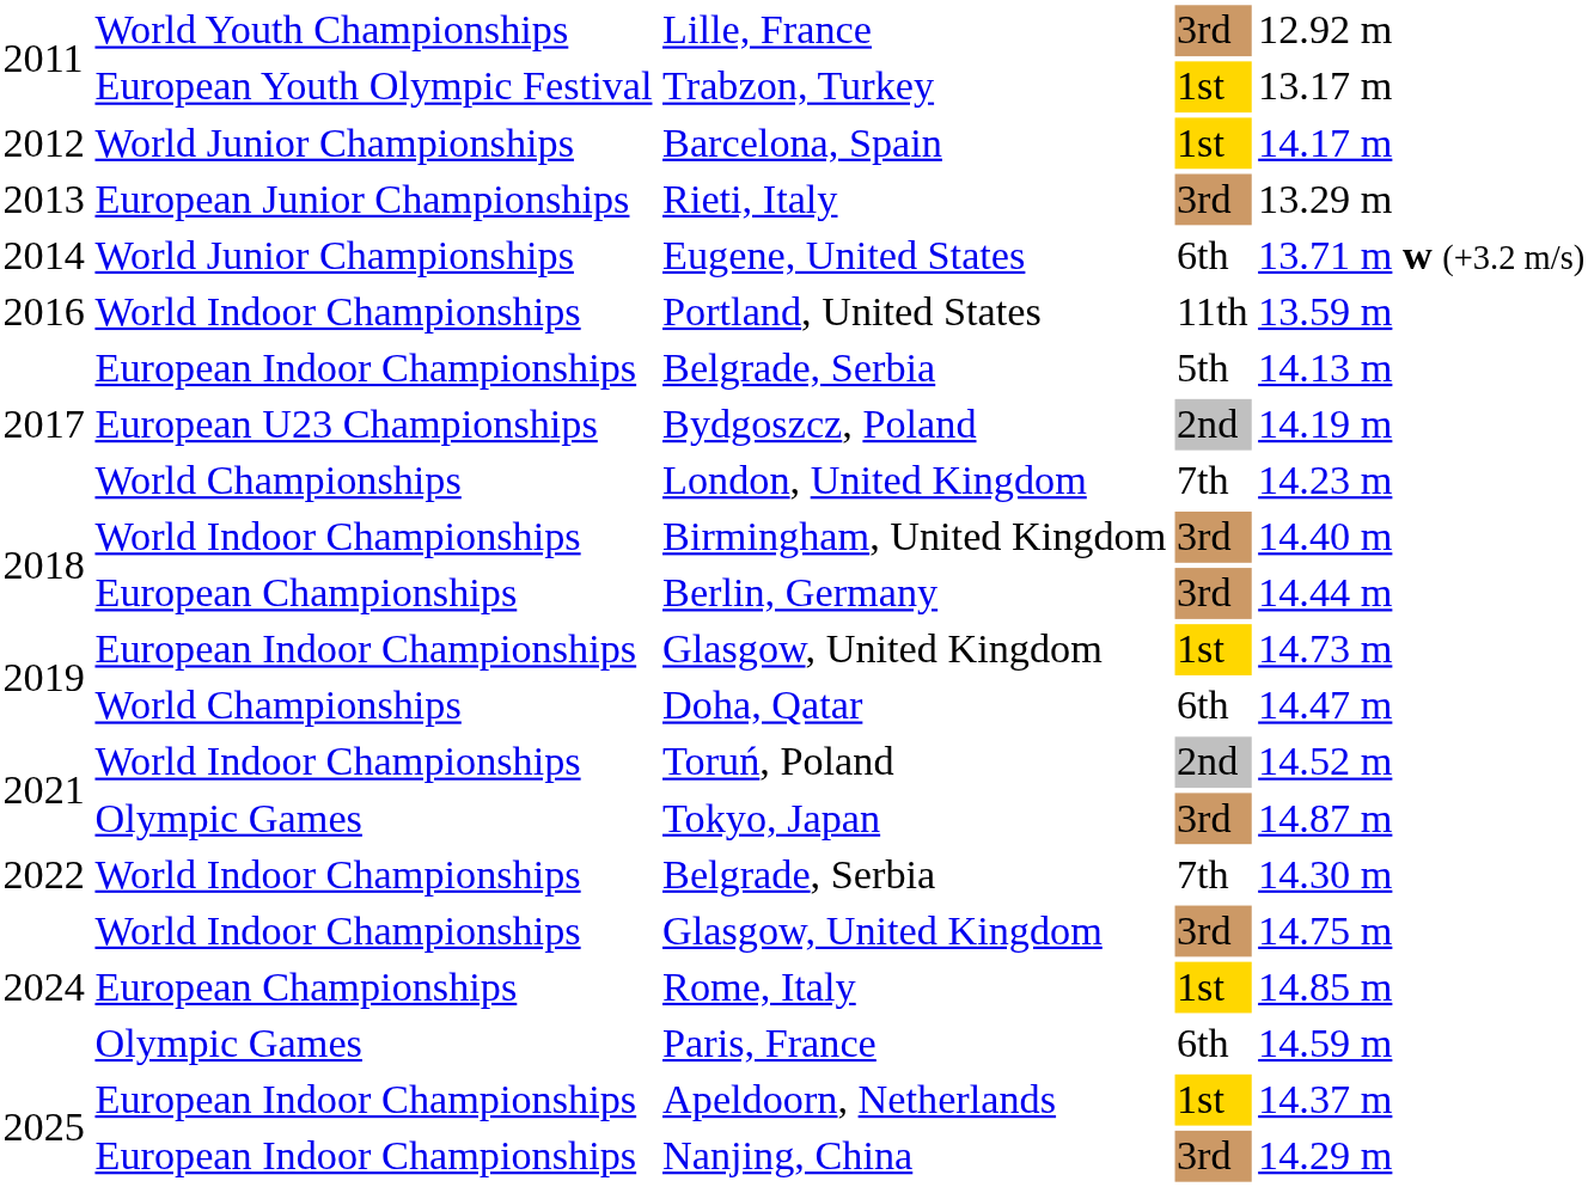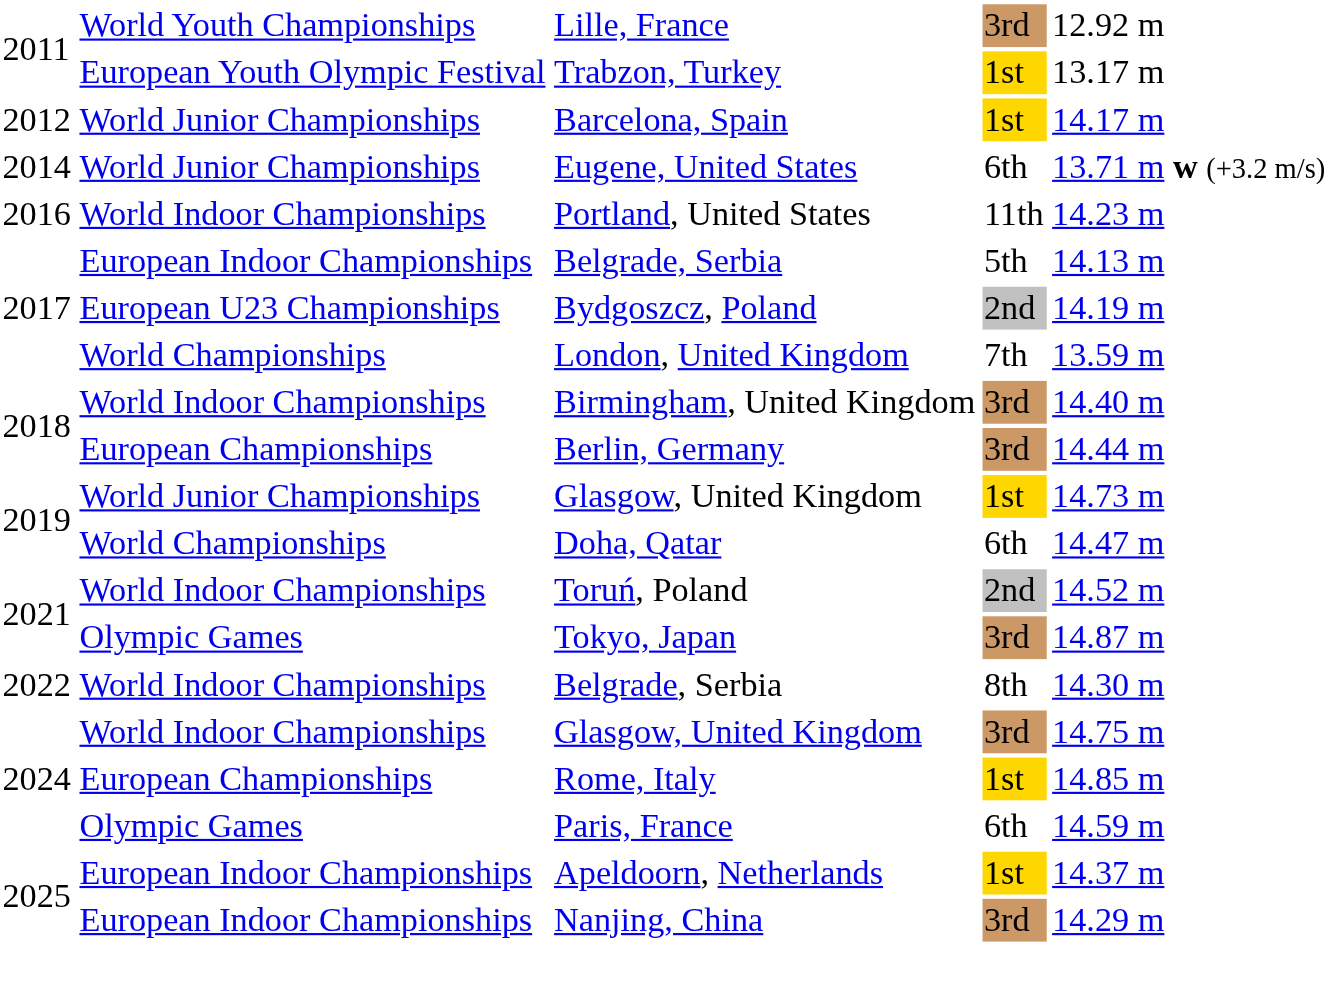- row: 2013 | European Junior Championships | Rieti, Italy | 3rd | 13.29 m
Portland, United States | column 5: 13.59 m -> 14.23 m
London, United Kingdom | column 5: 14.23 m -> 13.59 m
2019 / Glasgow, United Kingdom | column 2: European Indoor Championships -> World Junior Championships
2022 / Belgrade, Serbia | column 4: 7th -> 8th
